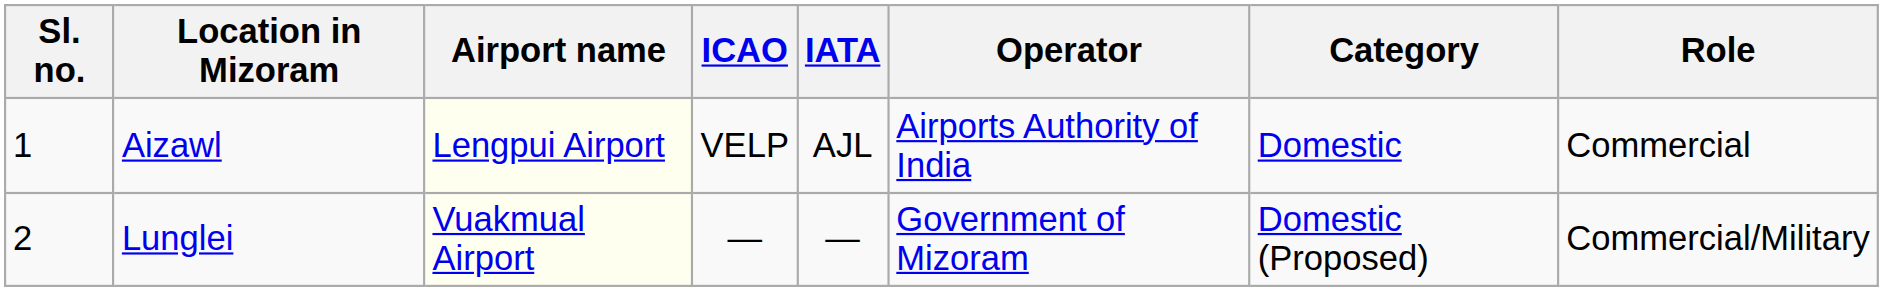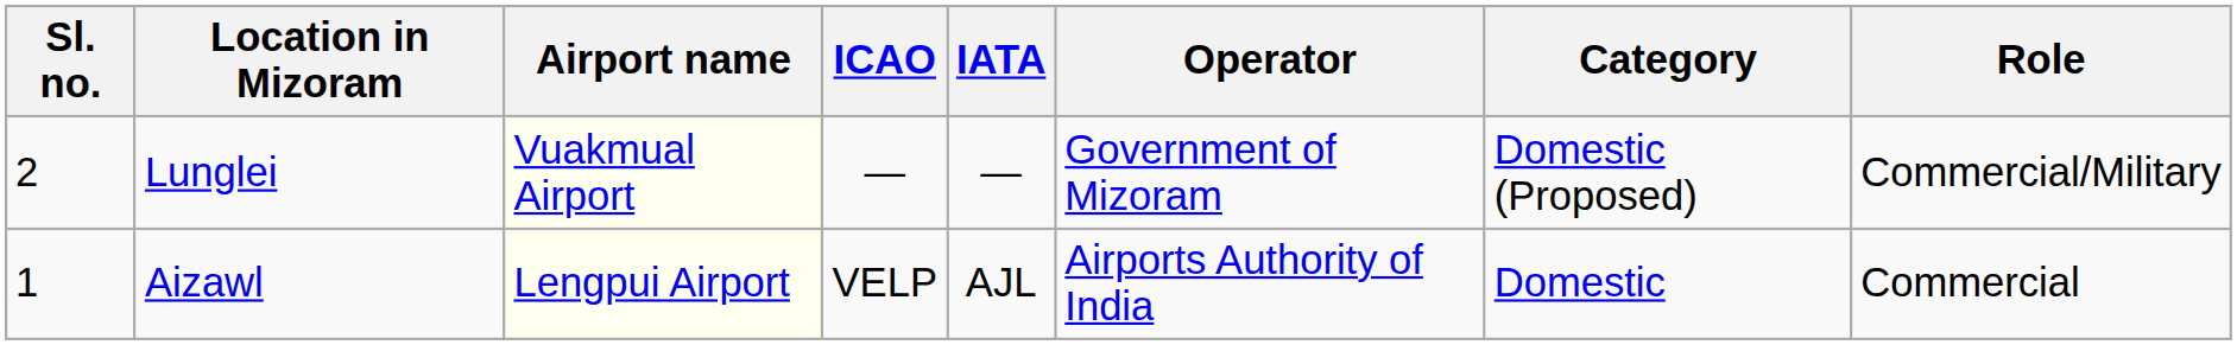rows swapped: Aizawl <-> Lunglei
